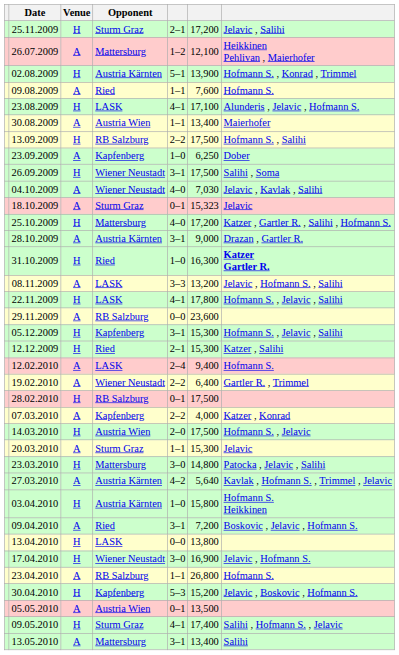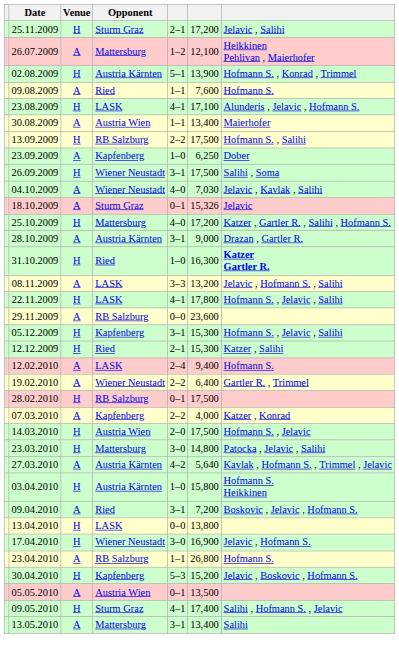18.10.2009 | column 6: 15,323 -> 15,326
- row: 20.03.2010 | A | Sturm Graz | 1–1 | 15,300 | Jelavic
